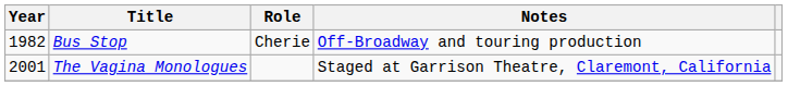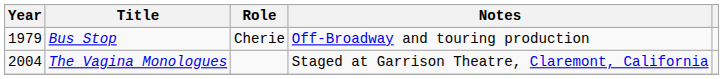Bus Stop | Year: 1982 -> 1979
The Vagina Monologues | Year: 2001 -> 2004
